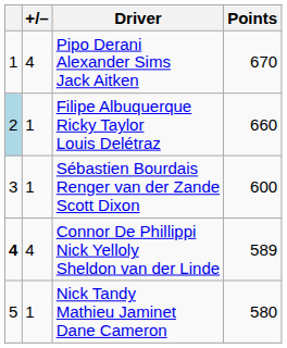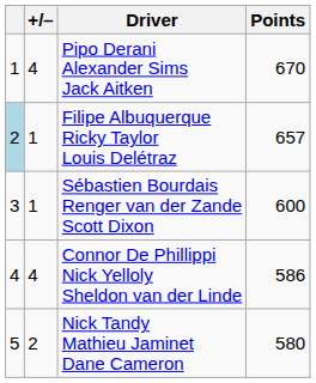Filipe Albuquerque Ricky Taylor Louis Delétraz | Points: 660 -> 657
Connor De Phillippi Nick Yelloly Sheldon van der Linde | column 1: bold -> normal
Connor De Phillippi Nick Yelloly Sheldon van der Linde | Points: 589 -> 586
Nick Tandy Mathieu Jaminet Dane Cameron | +/–: 1 -> 2
